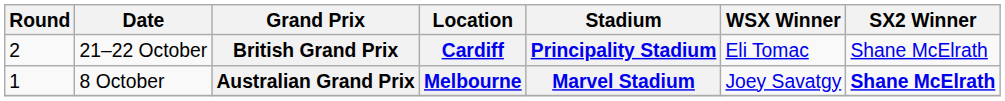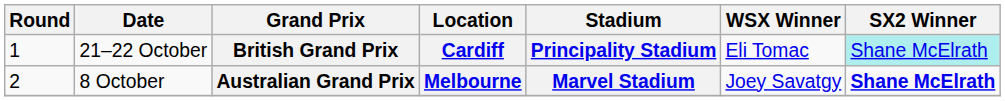British Grand Prix | Round: 2 -> 1
British Grand Prix | SX2 Winner: no background -> paleturquoise background
Australian Grand Prix | Round: 1 -> 2
